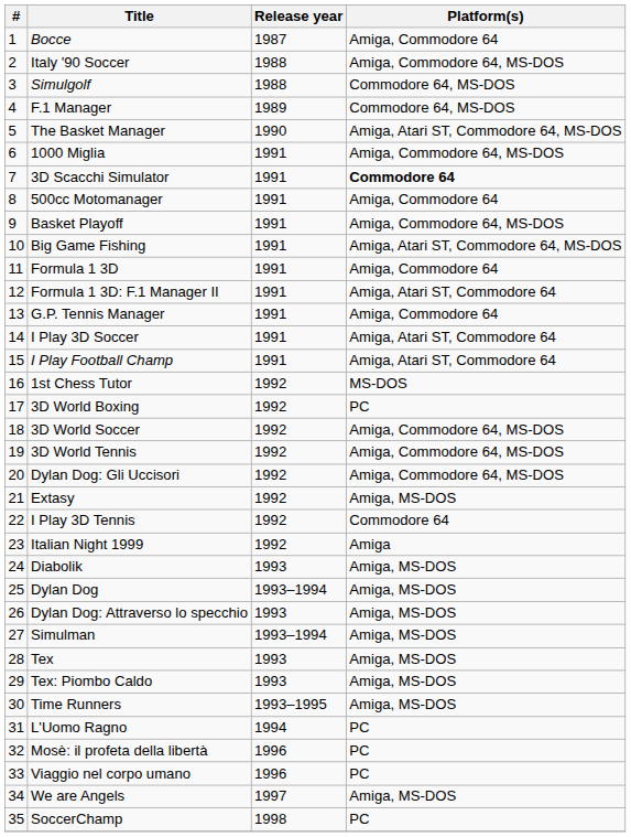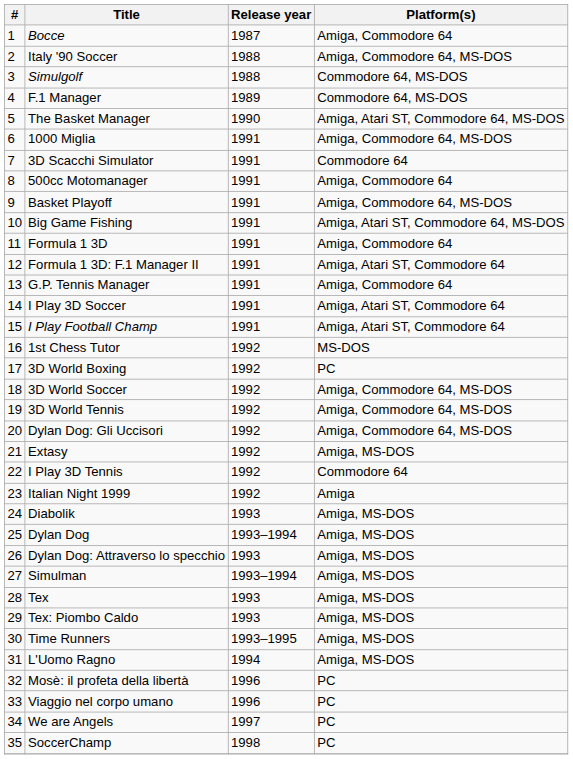3D Scacchi Simulator | Platform(s): bold -> normal
L'Uomo Ragno | Platform(s): PC -> Amiga, MS-DOS
We are Angels | Platform(s): Amiga, MS-DOS -> PC
